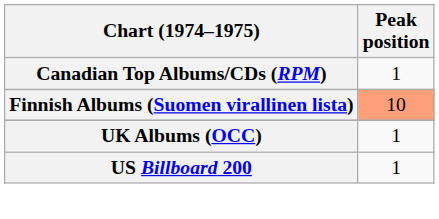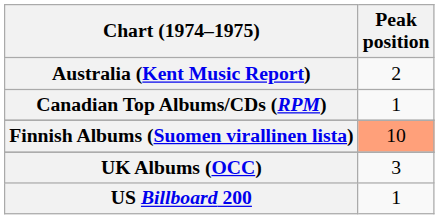+ row: Australia (Kent Music Report) | 2
UK Albums (OCC) | Peak position: 1 -> 3
